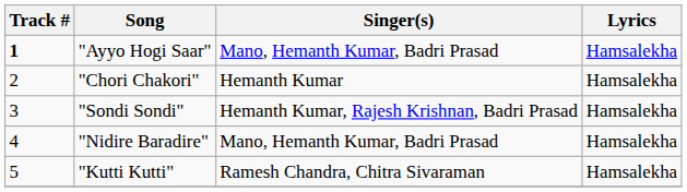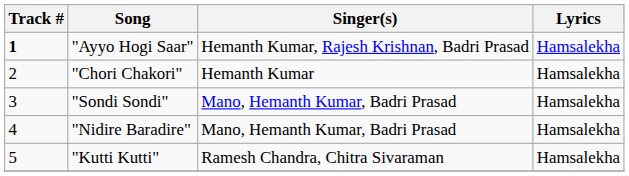"Ayyo Hogi Saar" | Singer(s): Mano, Hemanth Kumar, Badri Prasad -> Hemanth Kumar, Rajesh Krishnan, Badri Prasad
"Sondi Sondi" | Singer(s): Hemanth Kumar, Rajesh Krishnan, Badri Prasad -> Mano, Hemanth Kumar, Badri Prasad
